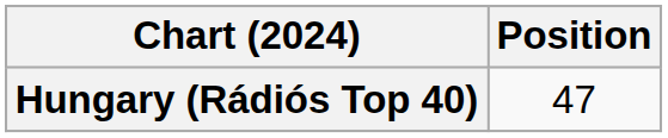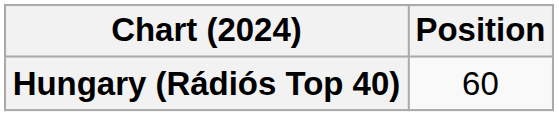Hungary (Rádiós Top 40) | Position: 47 -> 60
